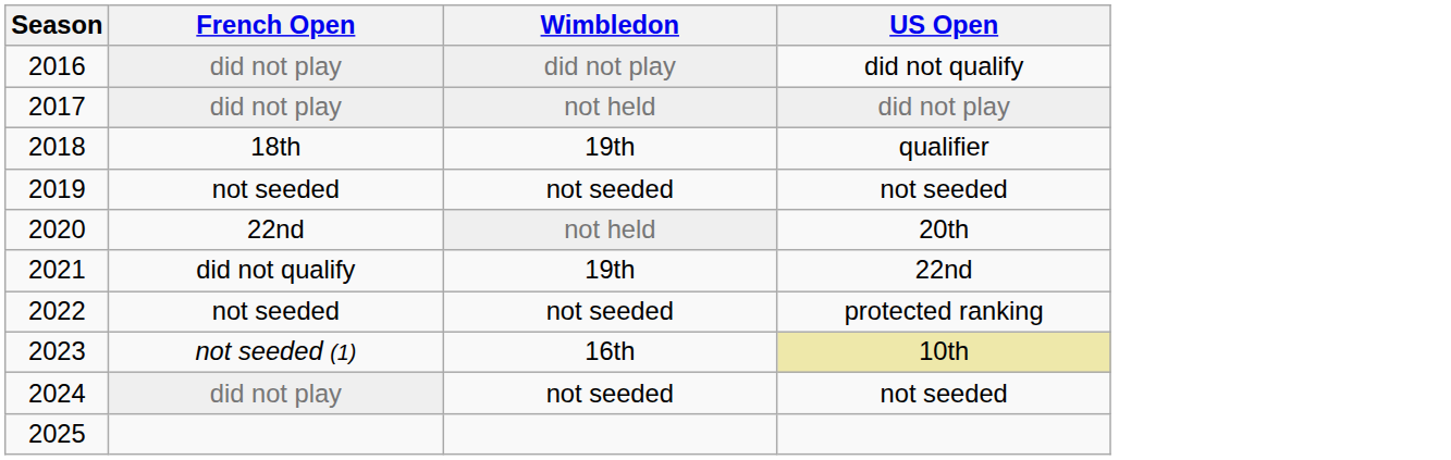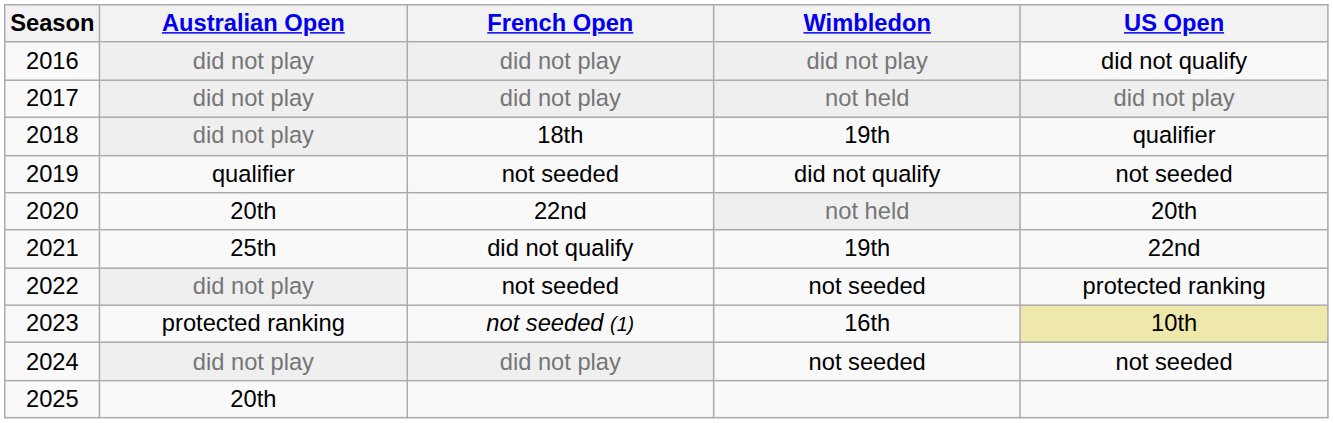+ column: Australian Open | did not play | did not play | did not play | qualifier | 20th | 25th | did not play | protected ranking | did not play | 20th
2019 | Wimbledon: not seeded -> did not qualify
